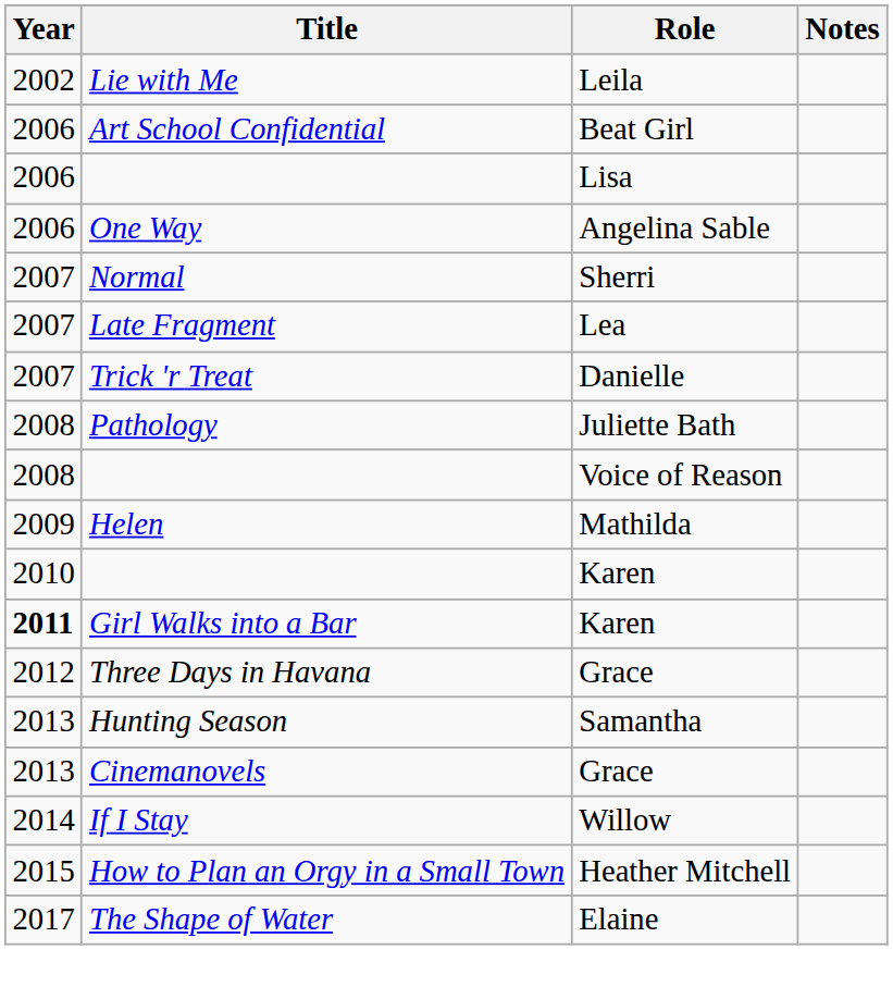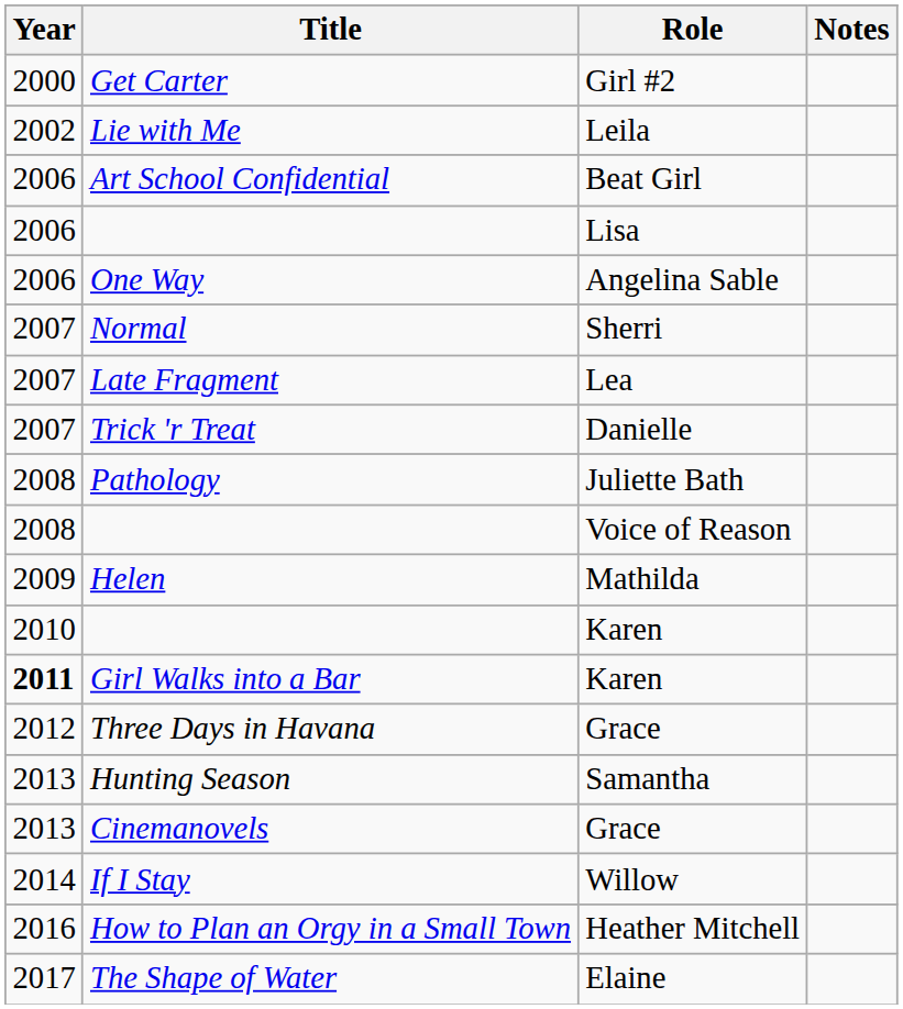+ row: 2000 | Get Carter | Girl #2
How to Plan an Orgy in a Small Town | Year: 2015 -> 2016
